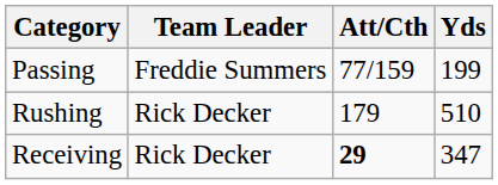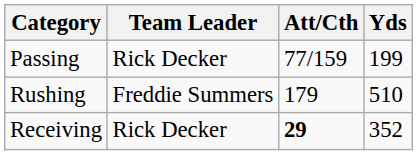Passing | Team Leader: Freddie Summers -> Rick Decker
Rushing | Team Leader: Rick Decker -> Freddie Summers
Receiving | Yds: 347 -> 352
